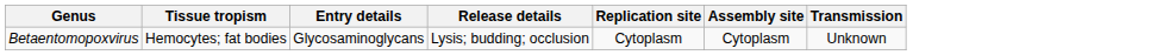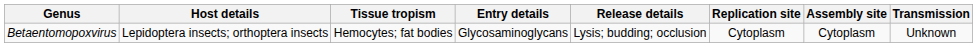+ column: Host details | Lepidoptera insects; orthoptera insects
